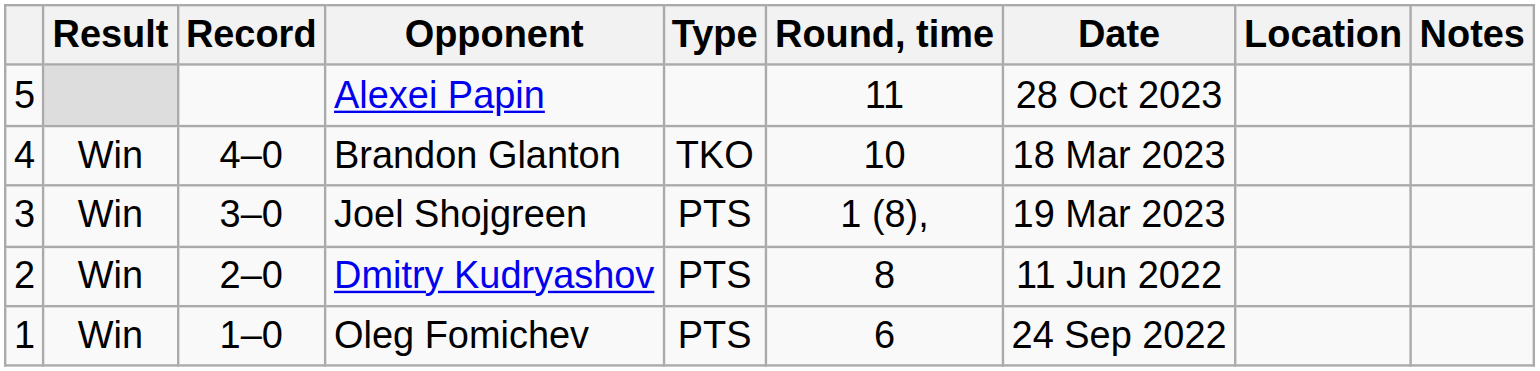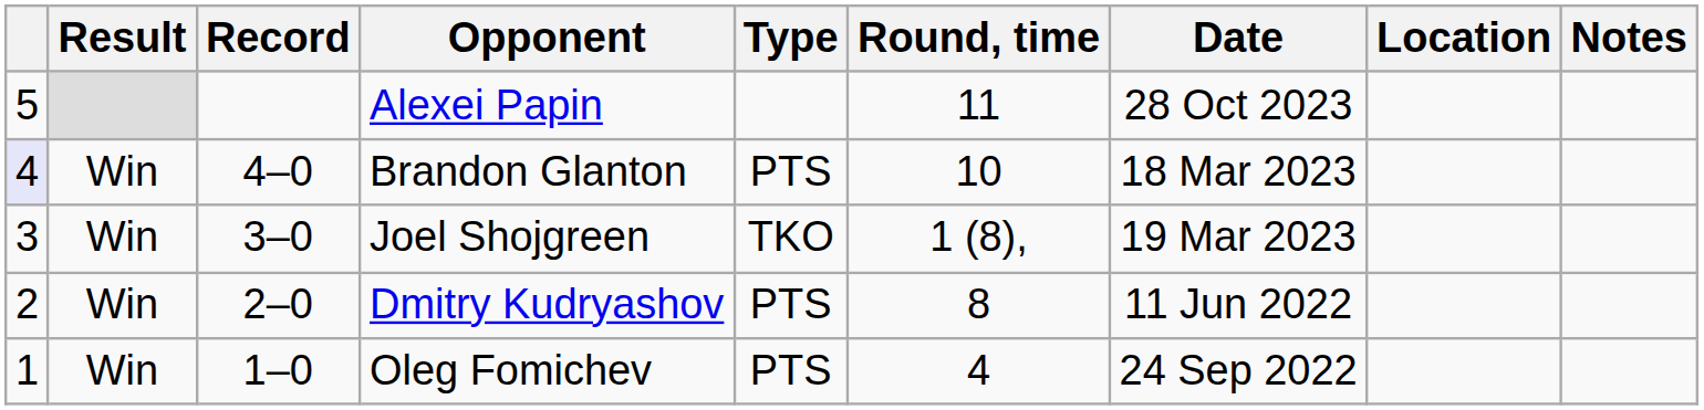Brandon Glanton | column 1: no background -> lavender background
Brandon Glanton | Type: TKO -> PTS
Joel Shojgreen | Type: PTS -> TKO
Oleg Fomichev | Round, time: 6 -> 4
